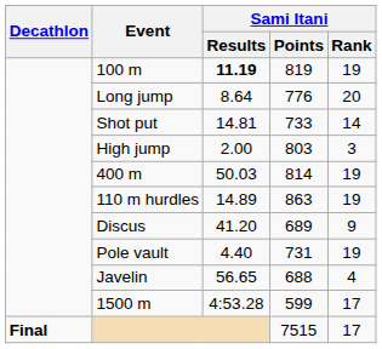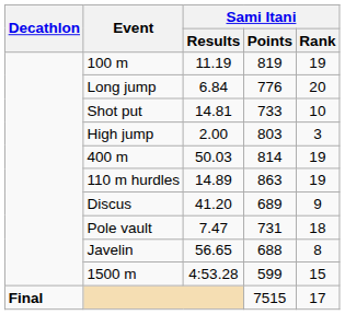100 m | Sami Itani / Results: bold -> normal
Long jump | Sami Itani / Results: 8.64 -> 6.84
Shot put | Sami Itani / Rank: 14 -> 10
Pole vault | Sami Itani / Results: 4.40 -> 7.47
Pole vault | Sami Itani / Rank: 19 -> 18
Javelin | Sami Itani / Rank: 4 -> 8
1500 m | Sami Itani / Rank: 17 -> 15
